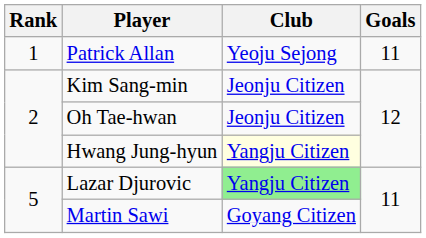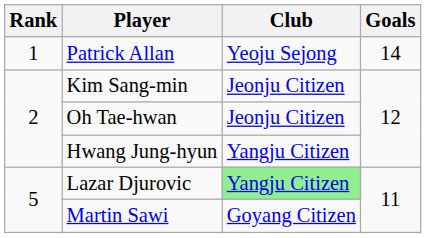Patrick Allan | Goals: 11 -> 14
Hwang Jung-hyun | Club: lightyellow background -> no background
